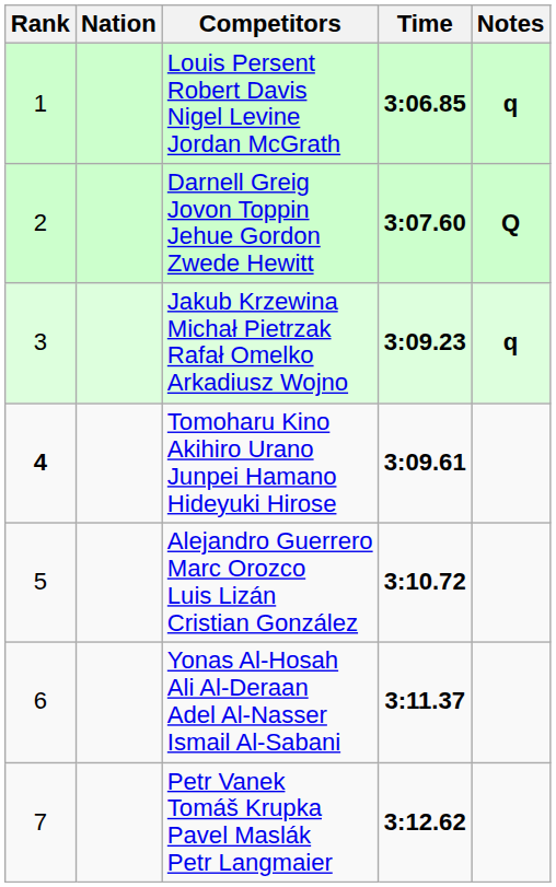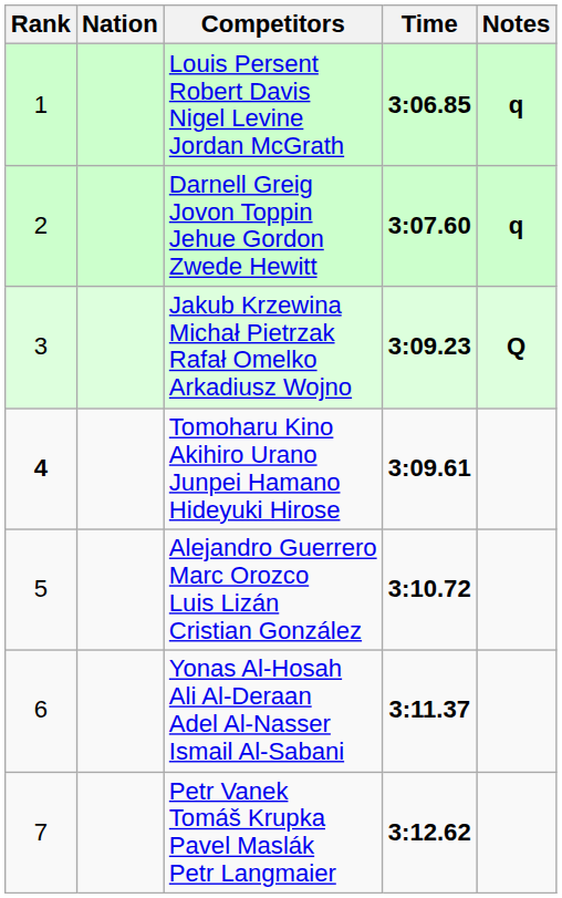Darnell Greig Jovon Toppin Jehue Gordon Zwede Hewitt | Notes: Q -> q
Jakub Krzewina Michał Pietrzak Rafał Omelko Arkadiusz Wojno | Notes: q -> Q
